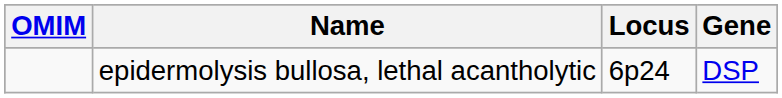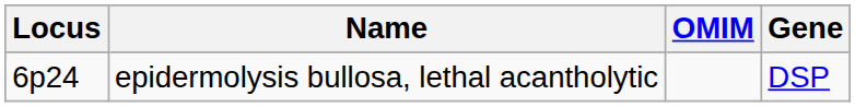columns swapped: OMIM <-> Locus
